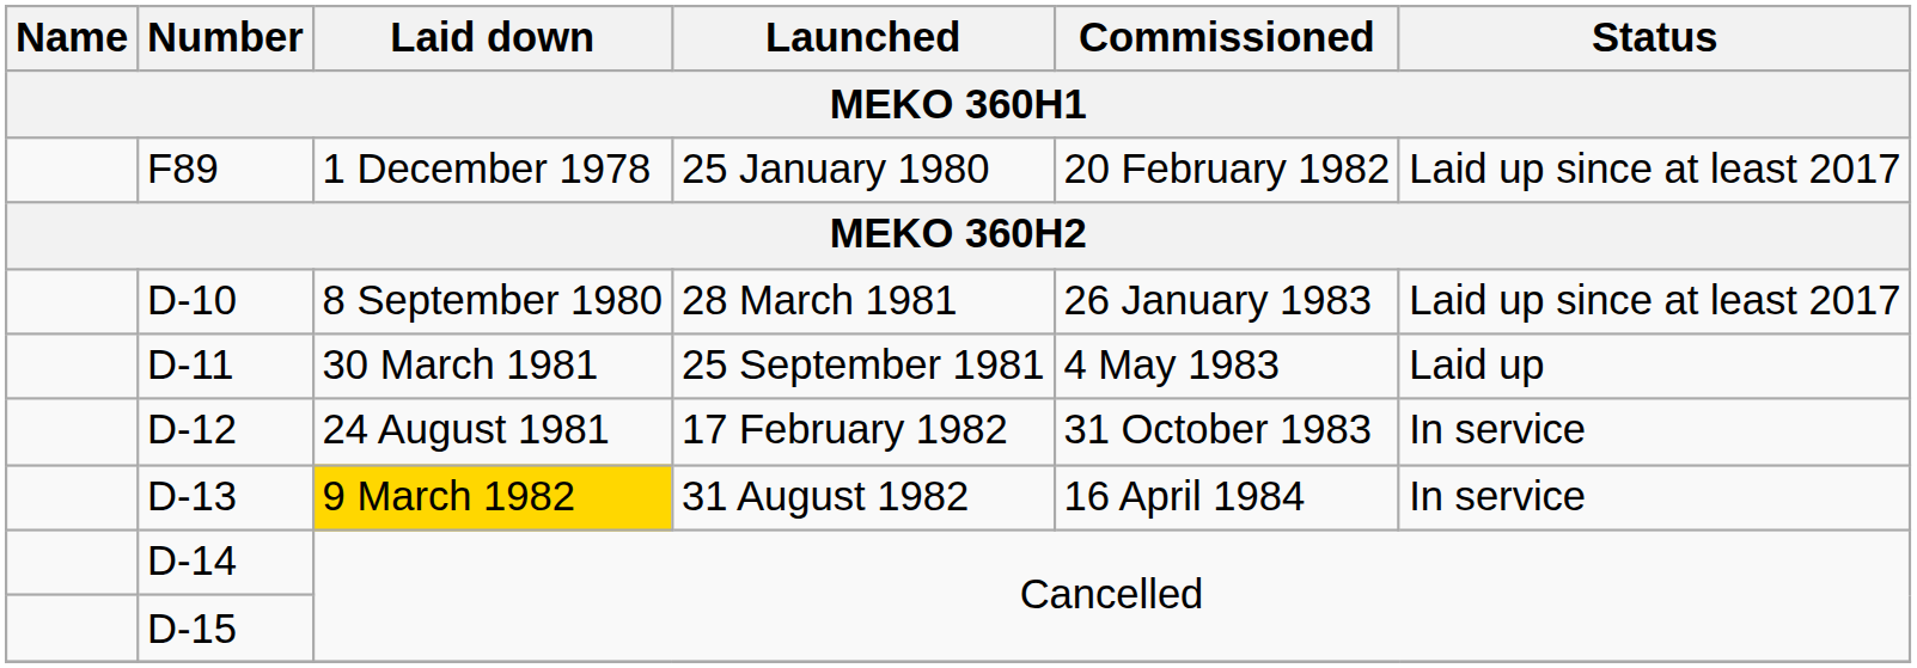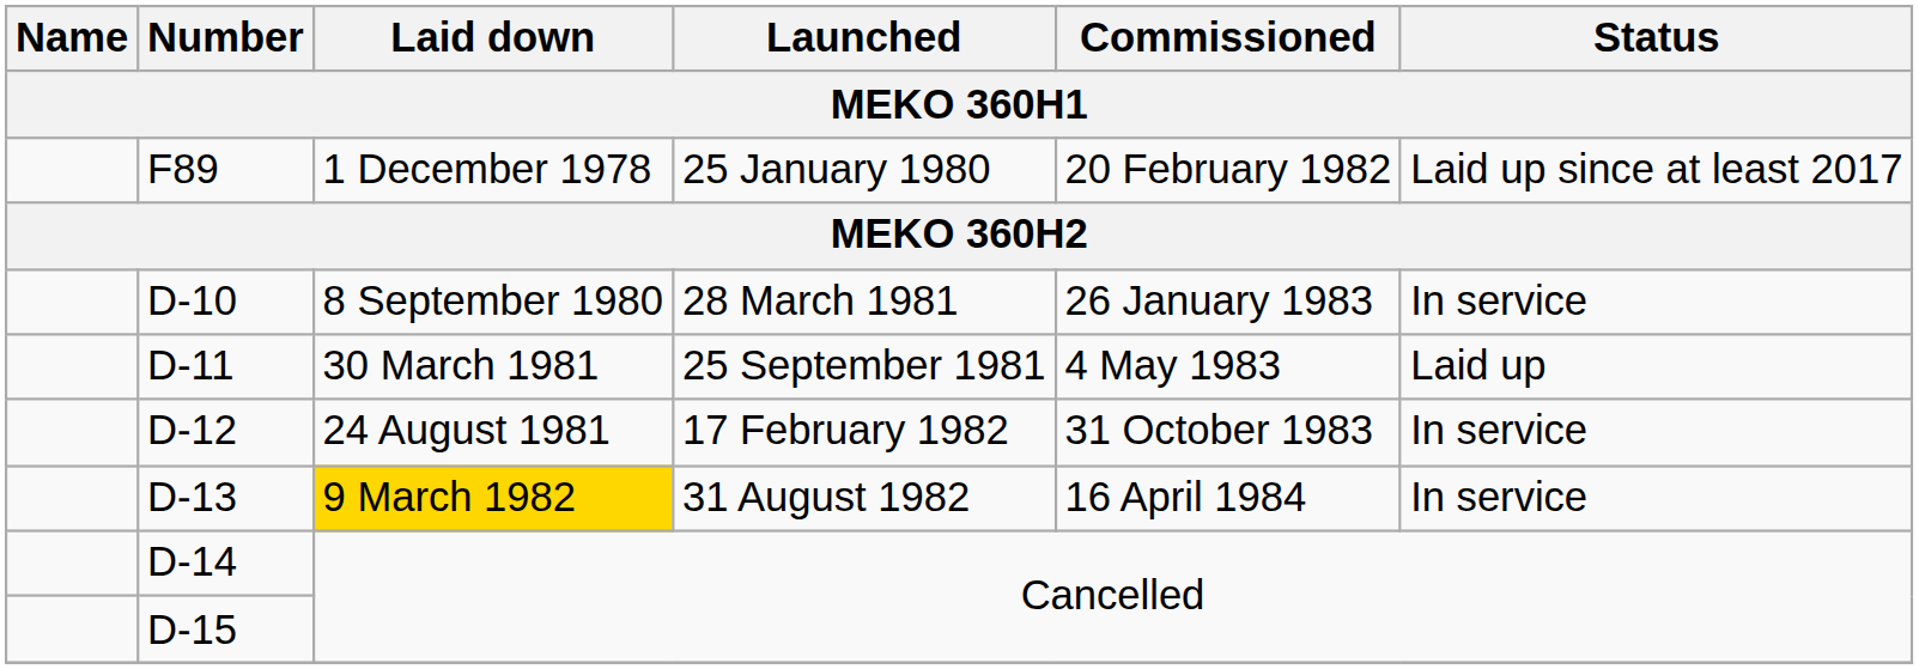D-10 | Status / MEKO 360H1: Laid up since at least 2017 -> In service
